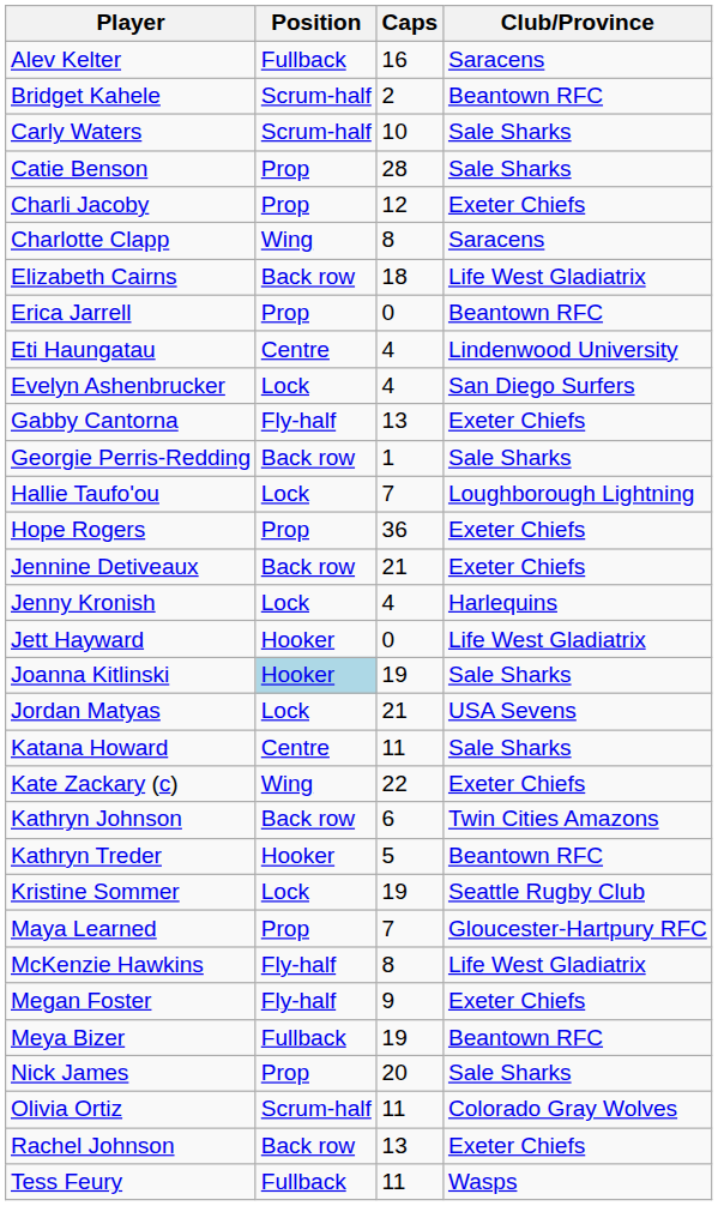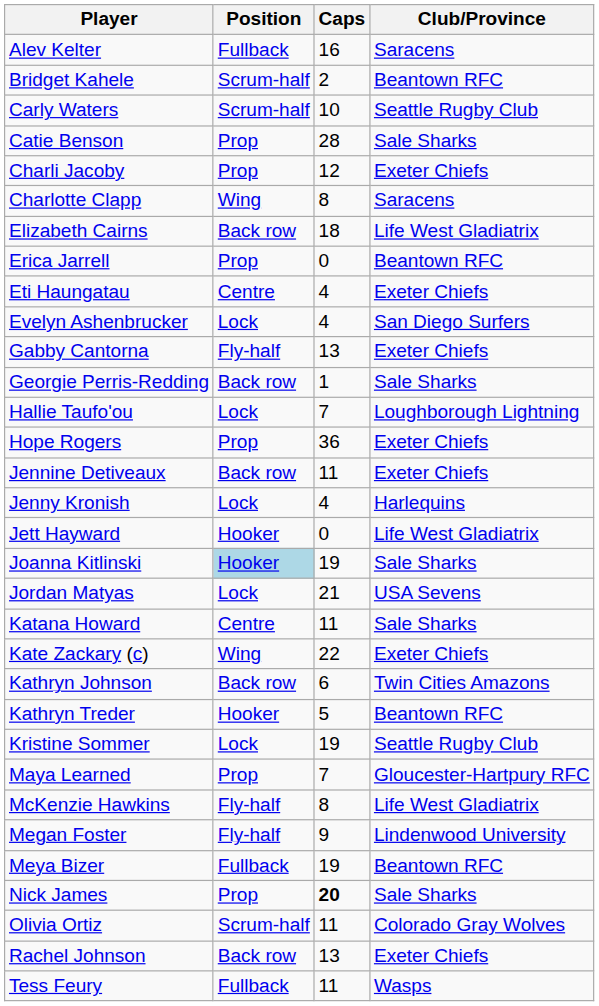Carly Waters | Club/Province: Sale Sharks -> Seattle Rugby Club
Eti Haungatau | Club/Province: Lindenwood University -> Exeter Chiefs
Jennine Detiveaux | Caps: 21 -> 11
Megan Foster | Club/Province: Exeter Chiefs -> Lindenwood University
Nick James | Caps: normal -> bold
